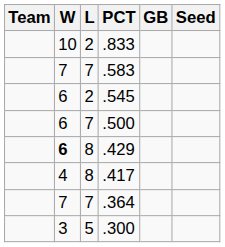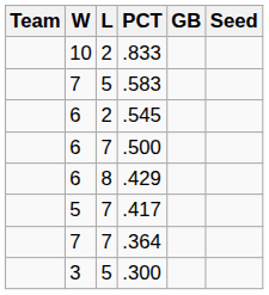.583 | L: 7 -> 5
.429 | W: bold -> normal
.417 | W: 4 -> 5
.417 | L: 8 -> 7
